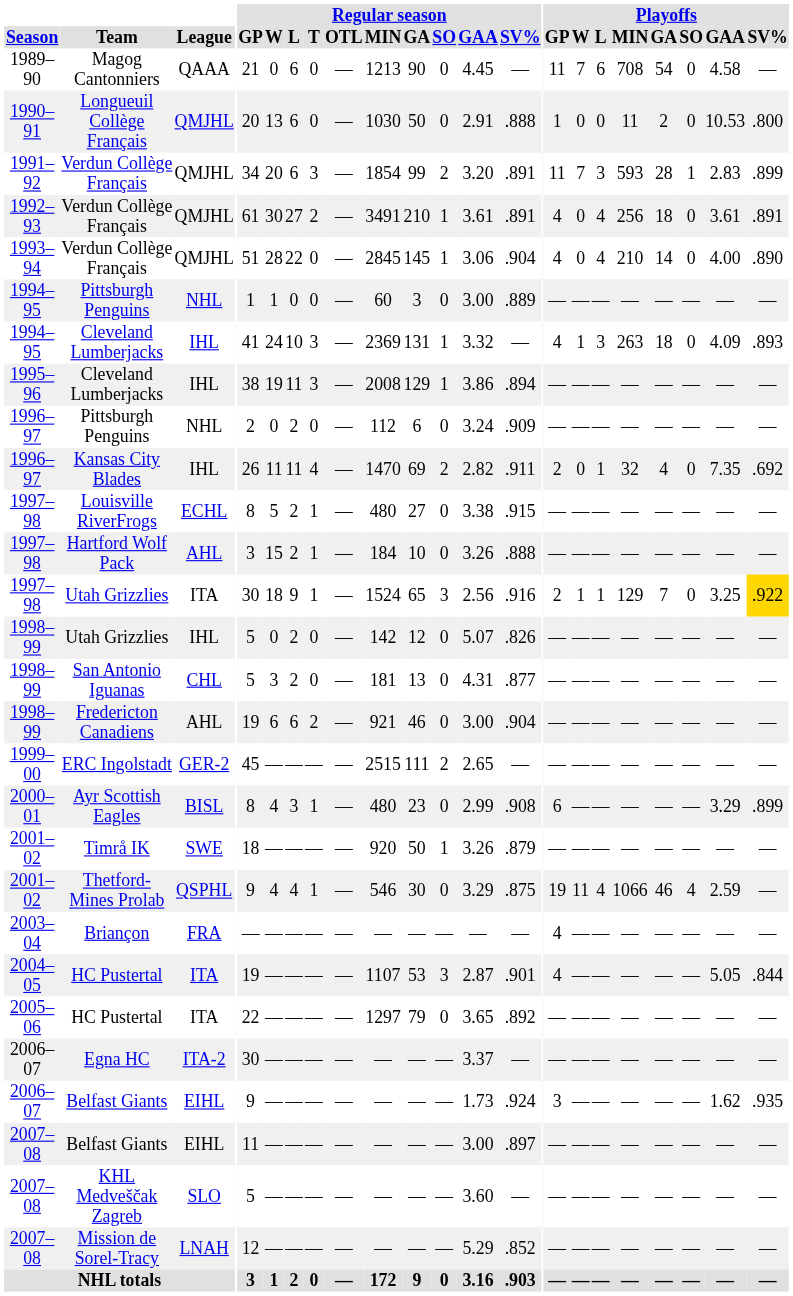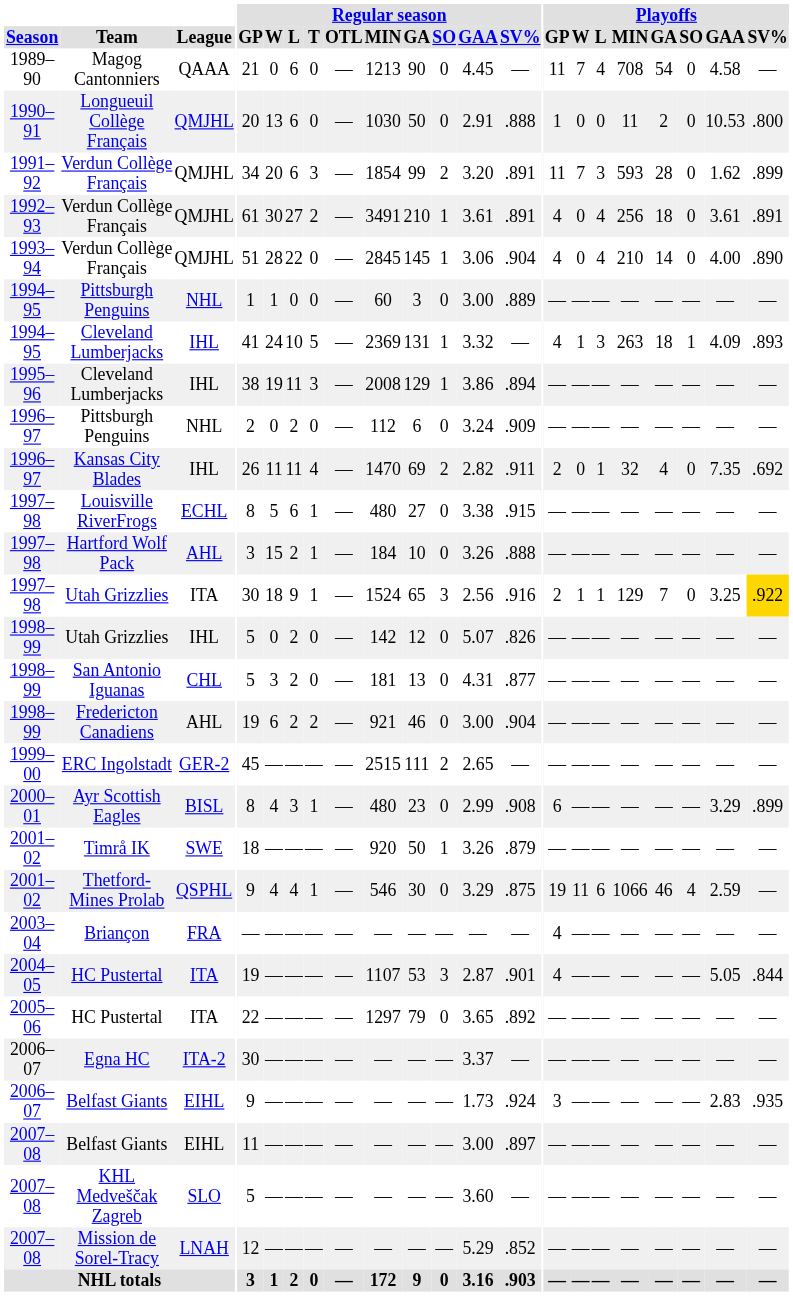Magog Cantonniers | Playoffs / L: 6 -> 4
1991–92 / Verdun Collège Français | Playoffs / SO: 1 -> 0
1991–92 / Verdun Collège Français | Playoffs / GAA: 2.83 -> 1.62
1994–95 / Cleveland Lumberjacks | Regular season / T: 3 -> 5
1994–95 / Cleveland Lumberjacks | Playoffs / SO: 0 -> 1
Louisville RiverFrogs | Regular season / L: 2 -> 6
Fredericton Canadiens | Regular season / L: 6 -> 2
Thetford-Mines Prolab | Playoffs / L: 4 -> 6
2006–07 / Belfast Giants | Playoffs / GAA: 1.62 -> 2.83
